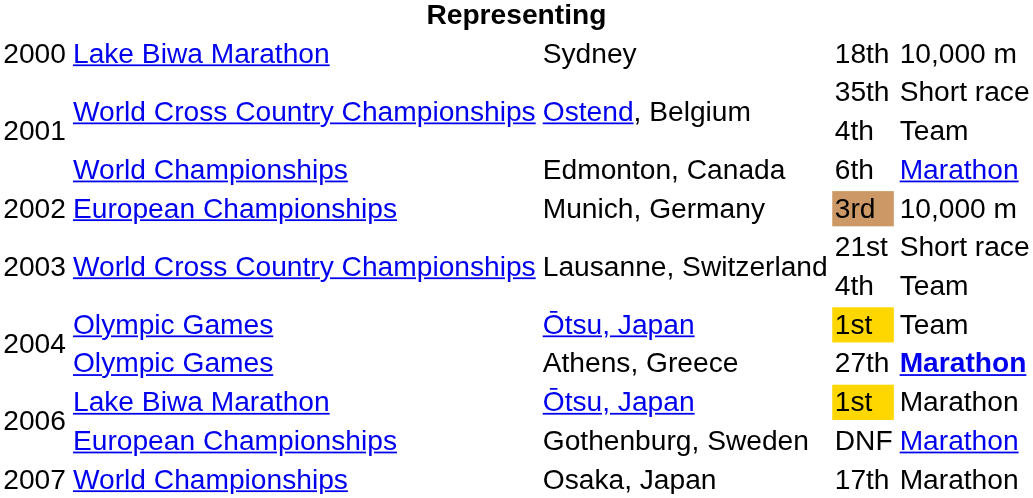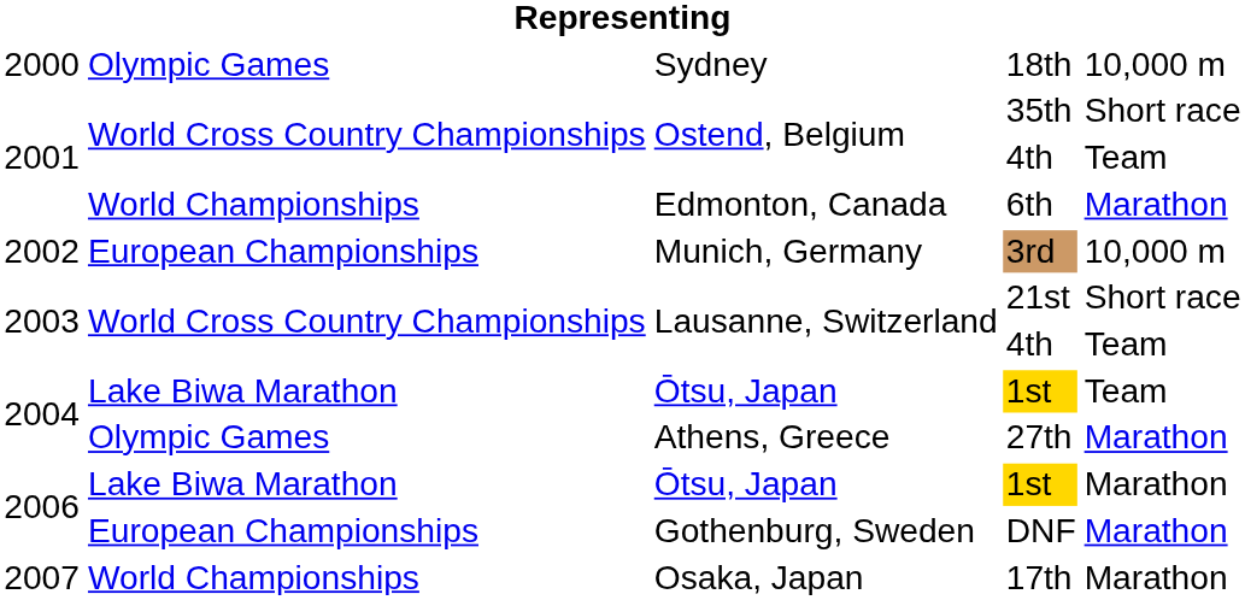18th | column 2: Lake Biwa Marathon -> Olympic Games
2004 / 1st | column 2: Olympic Games -> Lake Biwa Marathon
27th | column 5: bold -> normal
